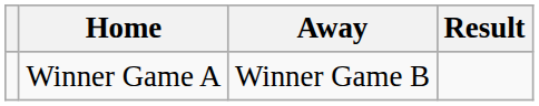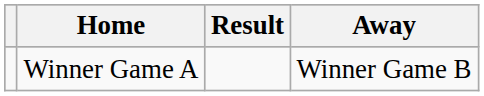columns swapped: Result <-> Away
